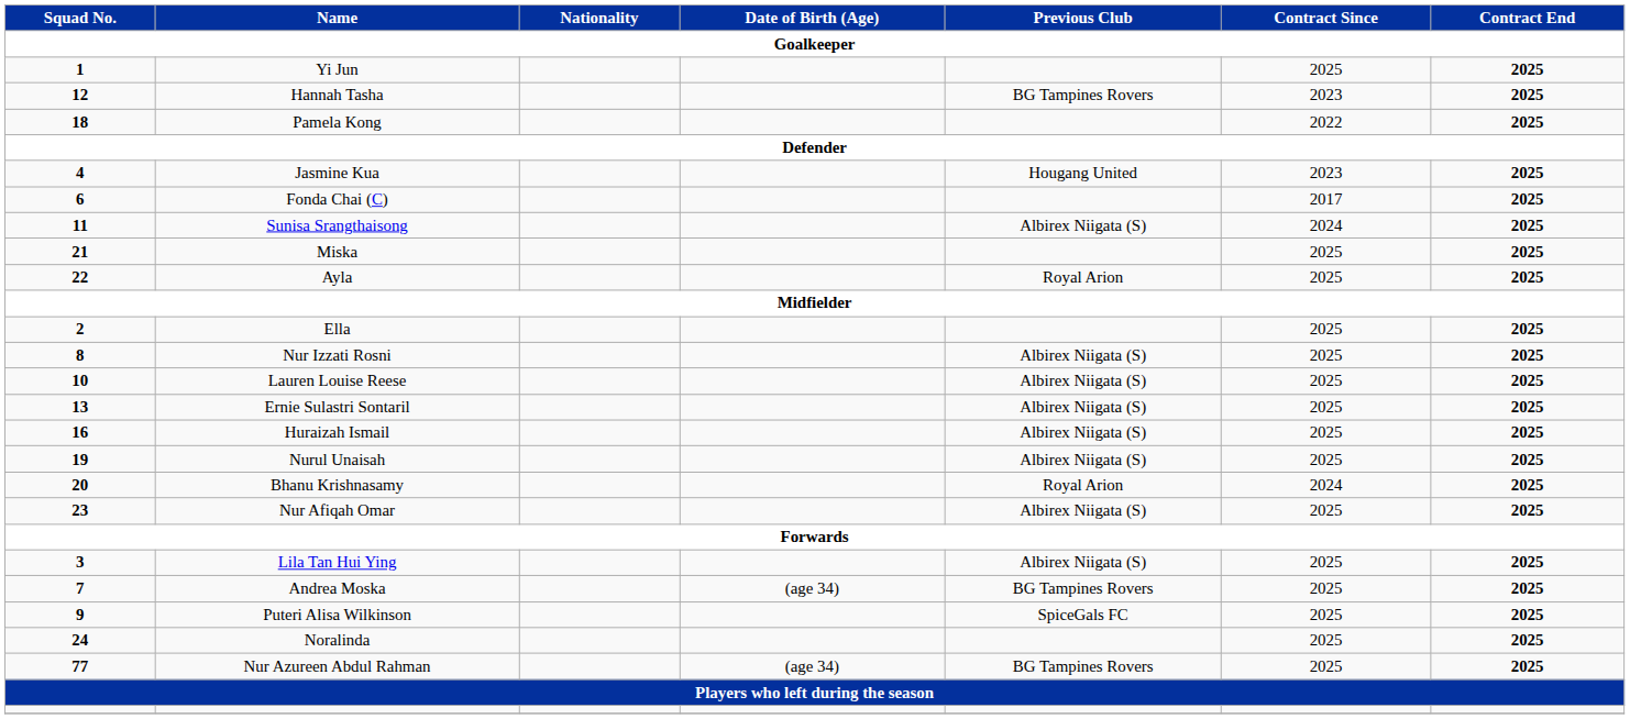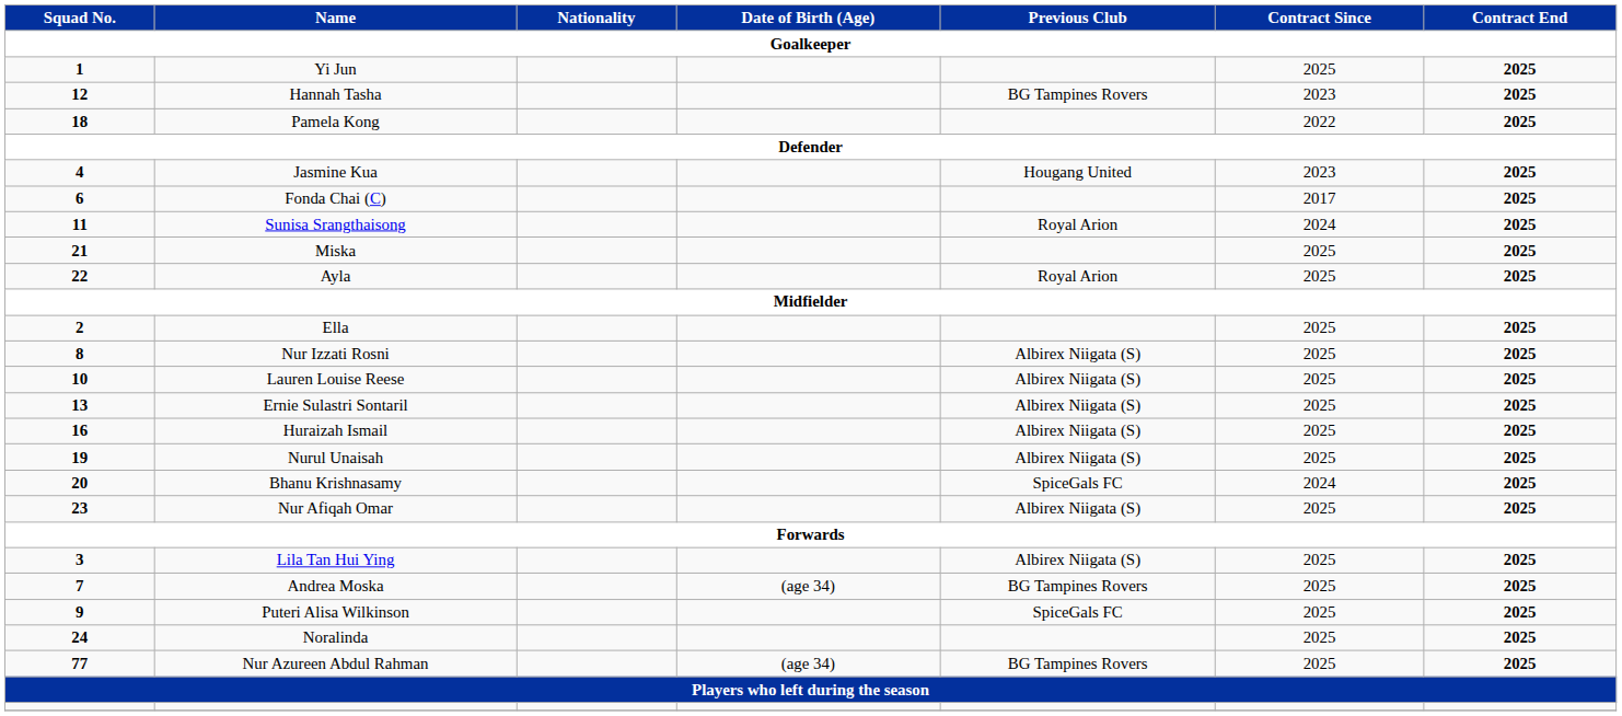Sunisa Srangthaisong | Previous Club / Goalkeeper: Albirex Niigata (S) -> Royal Arion
Bhanu Krishnasamy | Previous Club / Goalkeeper: Royal Arion -> SpiceGals FC
